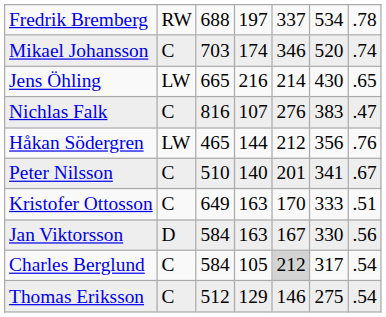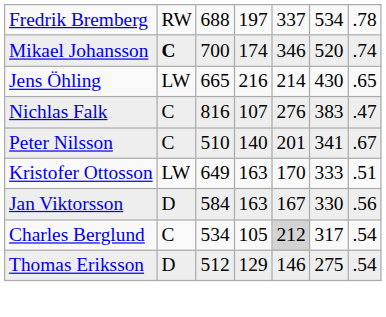Mikael Johansson | column 2: normal -> bold
Mikael Johansson | column 3: 703 -> 700
- row: Håkan Södergren | LW | 465 | 144 | 212 | 356 | .76
Kristofer Ottosson | column 2: C -> LW
Charles Berglund | column 3: 584 -> 534
Thomas Eriksson | column 2: C -> D
